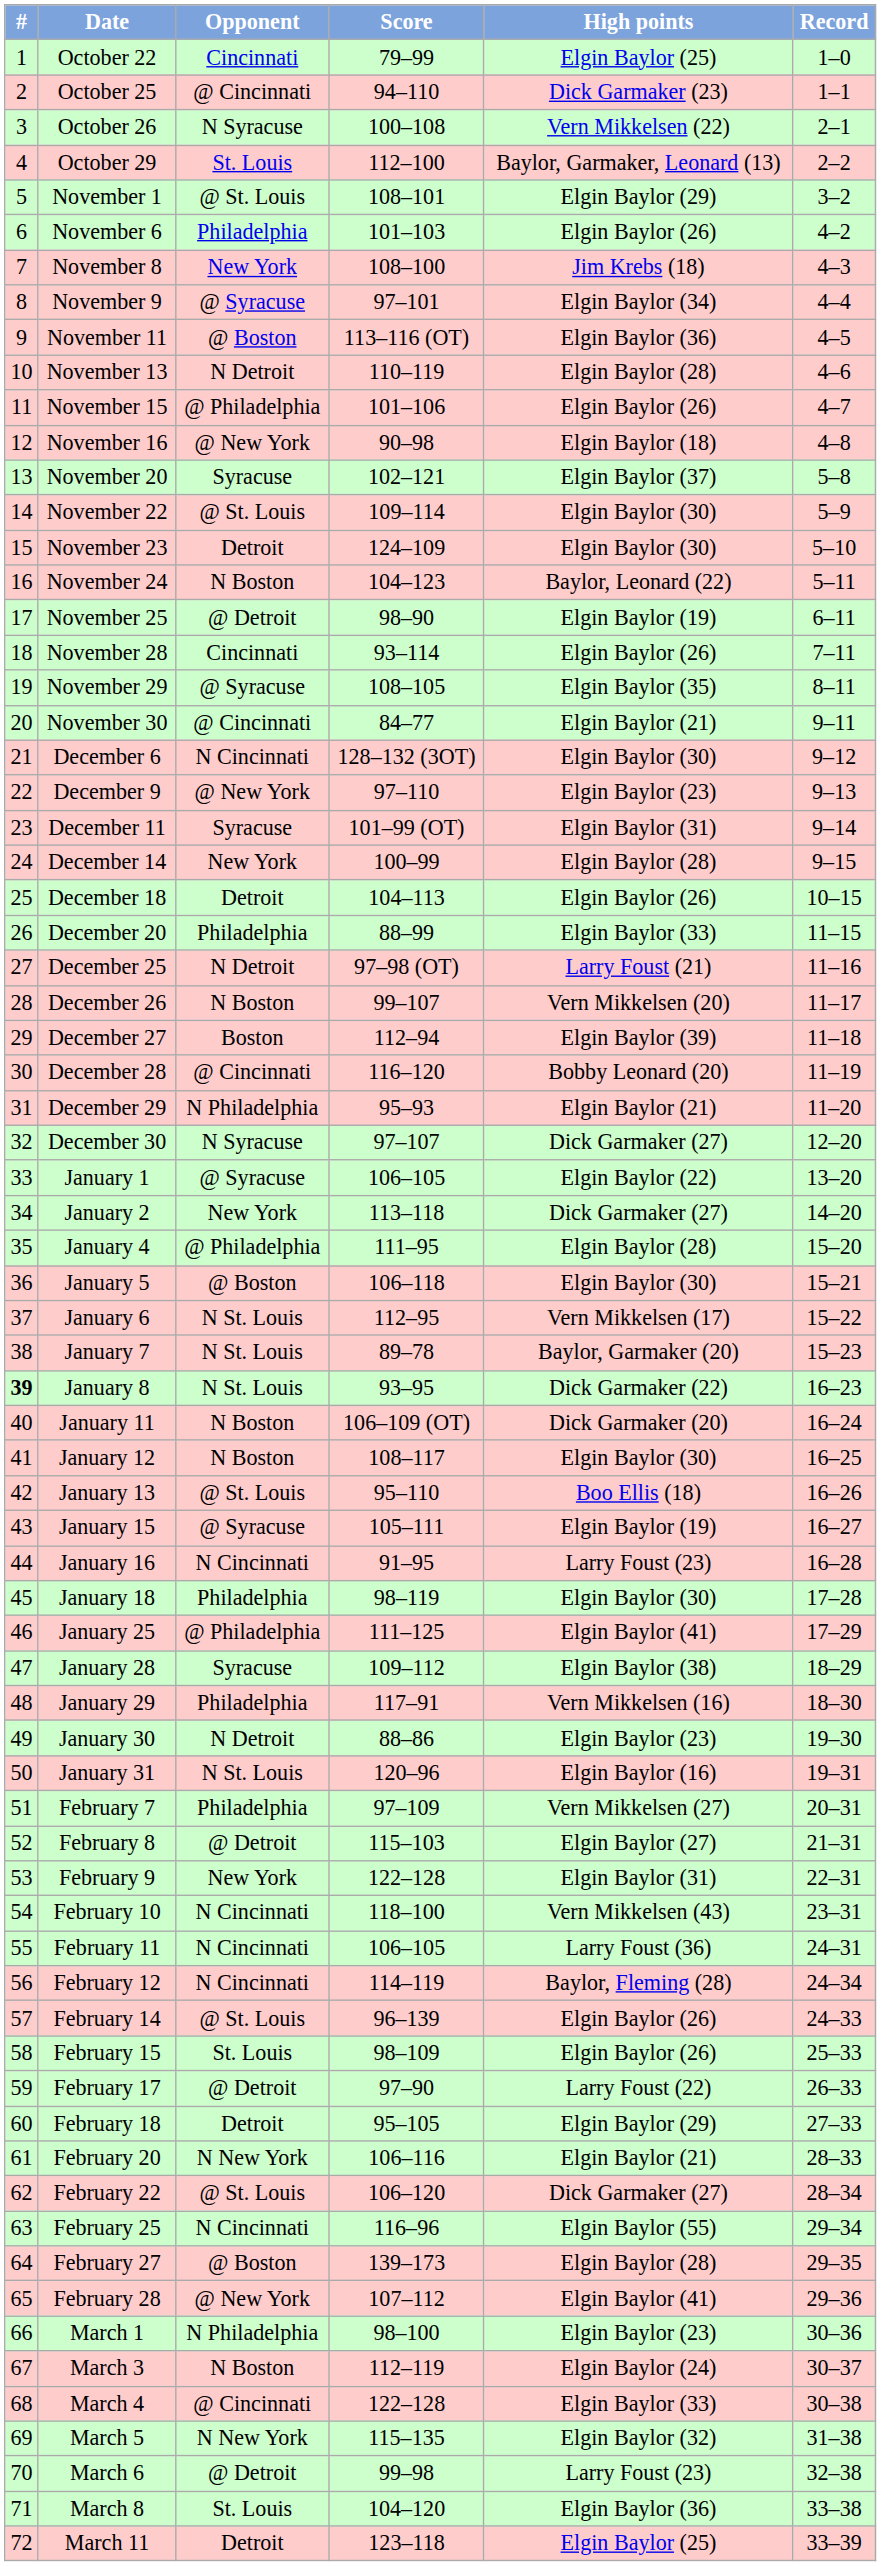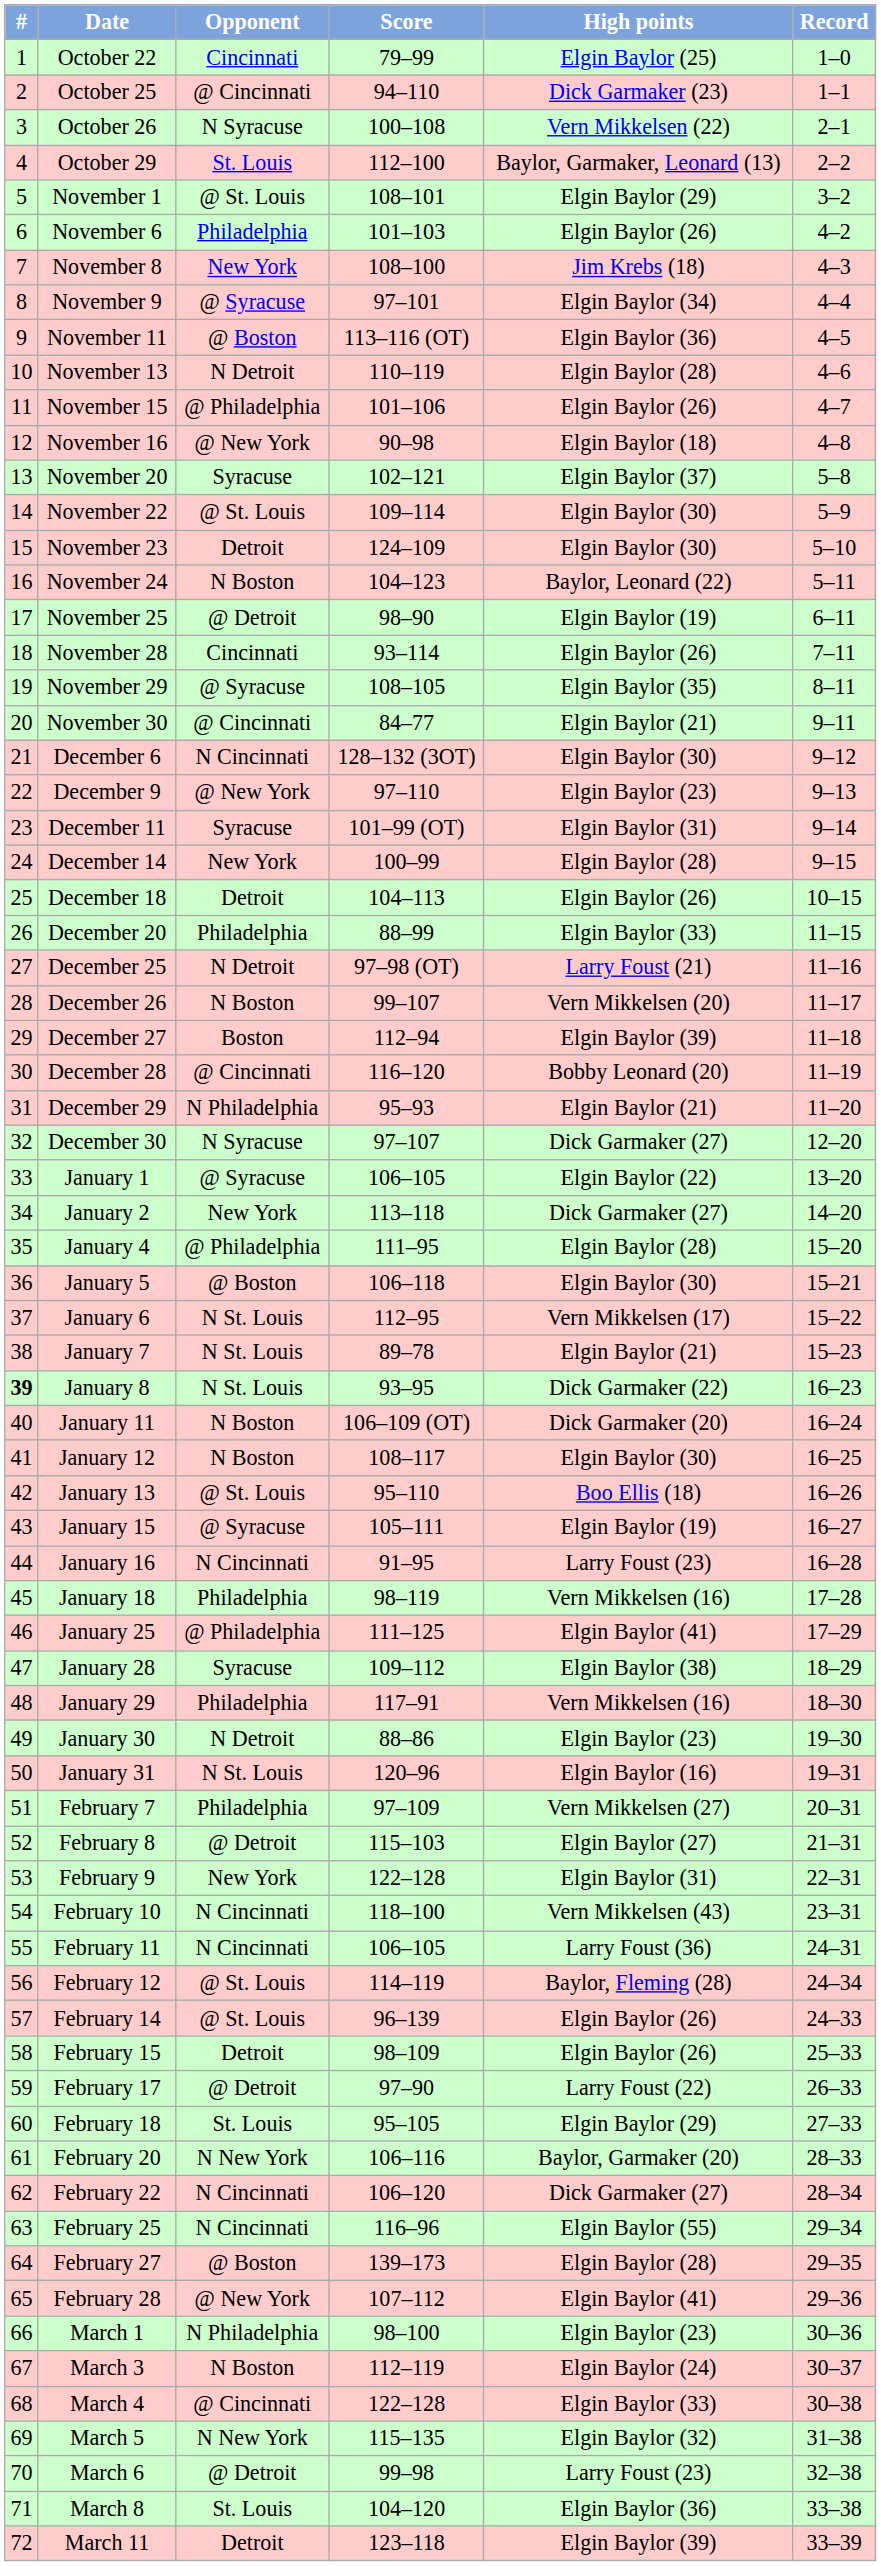January 7 | High points: Baylor, Garmaker (20) -> Elgin Baylor (21)
January 18 | High points: Elgin Baylor (30) -> Vern Mikkelsen (16)
February 12 | Opponent: N Cincinnati -> @ St. Louis
February 15 | Opponent: St. Louis -> Detroit
February 18 | Opponent: Detroit -> St. Louis
February 20 | High points: Elgin Baylor (21) -> Baylor, Garmaker (20)
February 22 | Opponent: @ St. Louis -> N Cincinnati
March 11 | High points: Elgin Baylor (25) -> Elgin Baylor (39)
